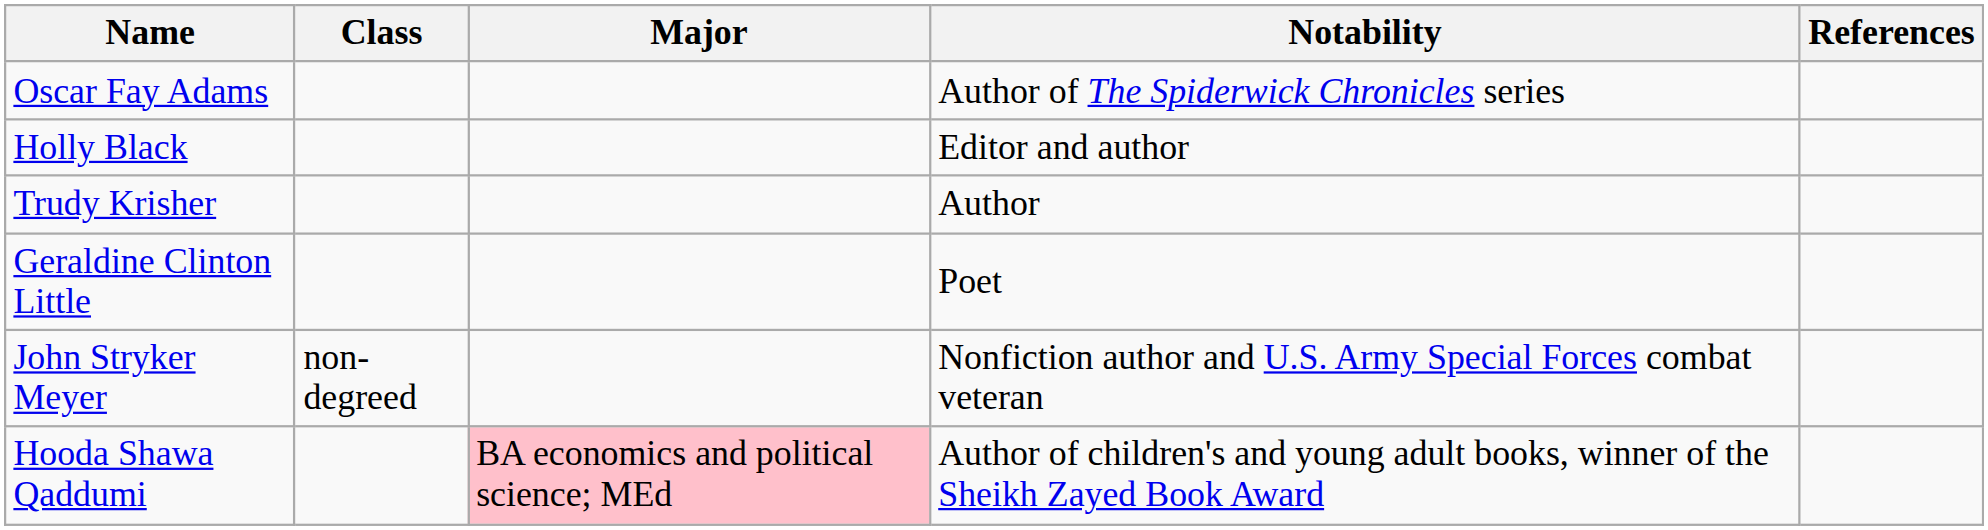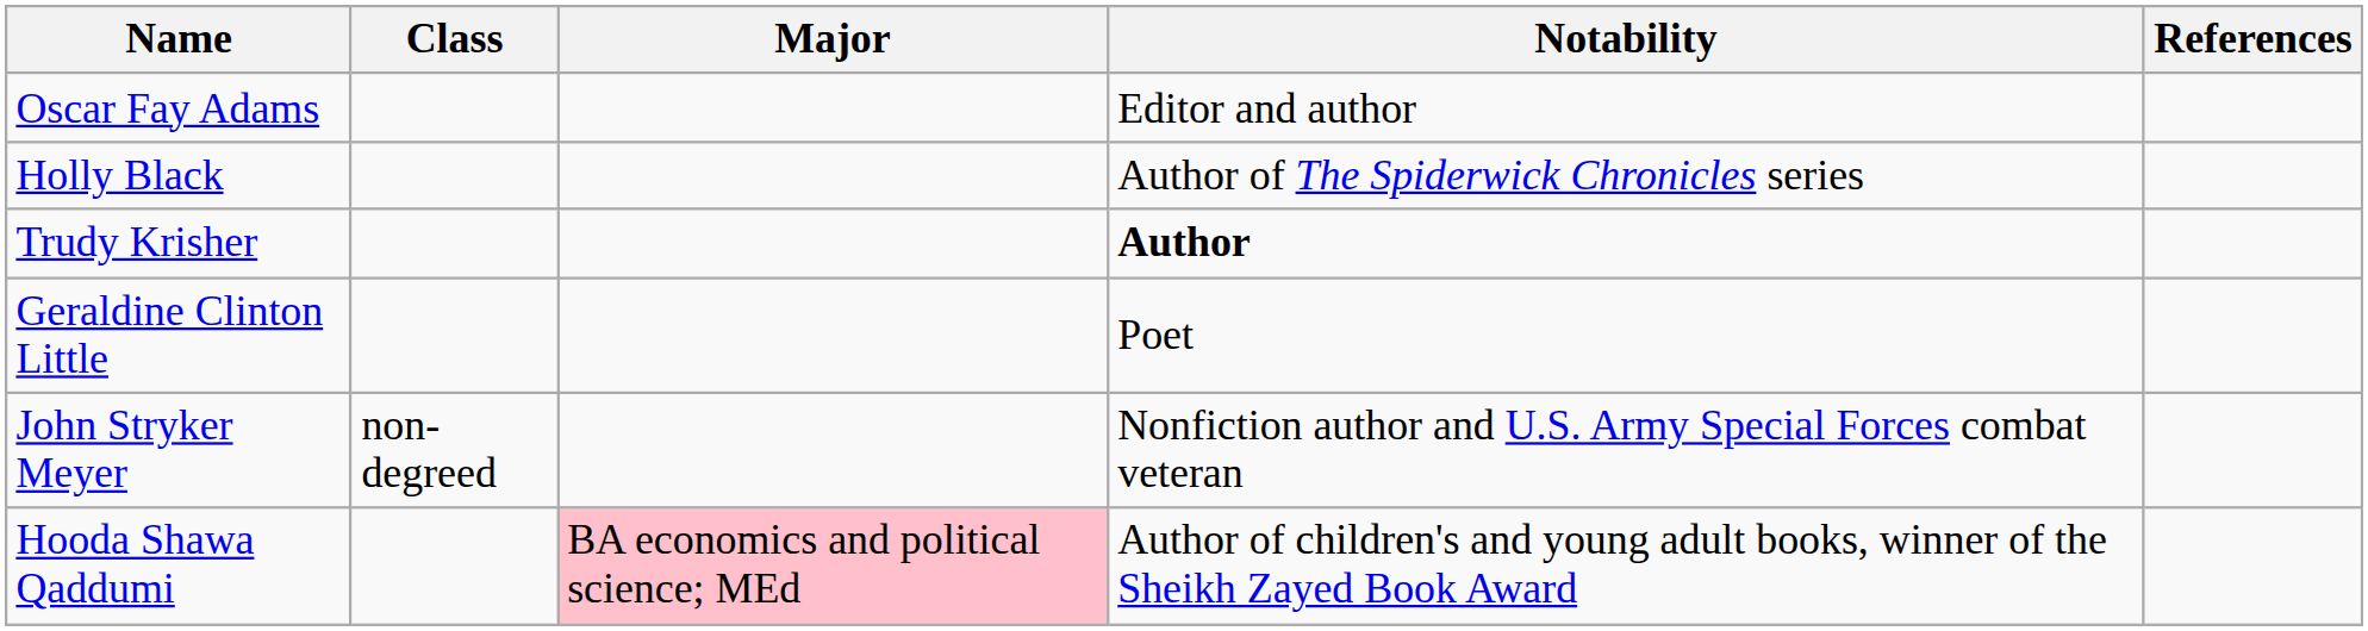Oscar Fay Adams | Notability: Author of The Spiderwick Chronicles series -> Editor and author
Holly Black | Notability: Editor and author -> Author of The Spiderwick Chronicles series
Trudy Krisher | Notability: normal -> bold
